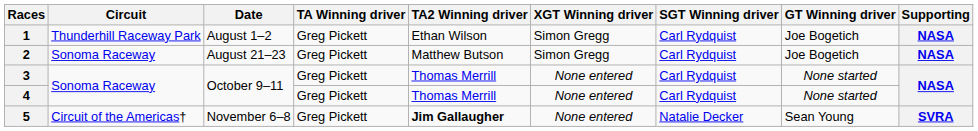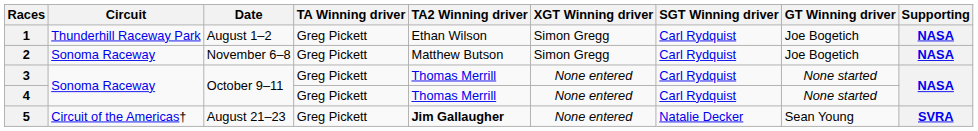2 | Date: August 21–23 -> November 6–8
5 | Date: November 6–8 -> August 21–23
